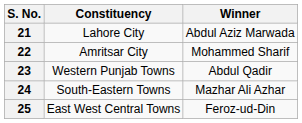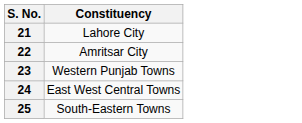- column: Winner | Abdul Aziz Marwada | Mohammed Sharif | Abdul Qadir | Mazhar Ali Azhar | Feroz-ud-Din
24 | Constituency: South-Eastern Towns -> East West Central Towns
25 | Constituency: East West Central Towns -> South-Eastern Towns
